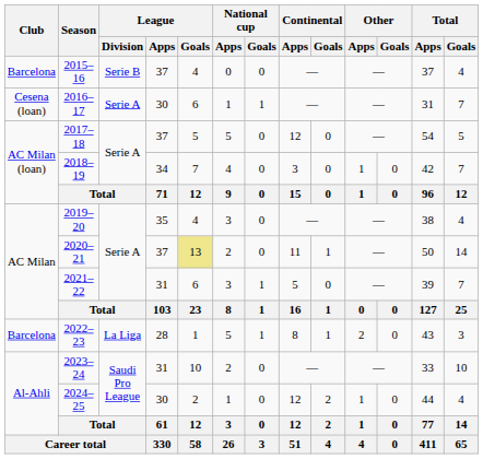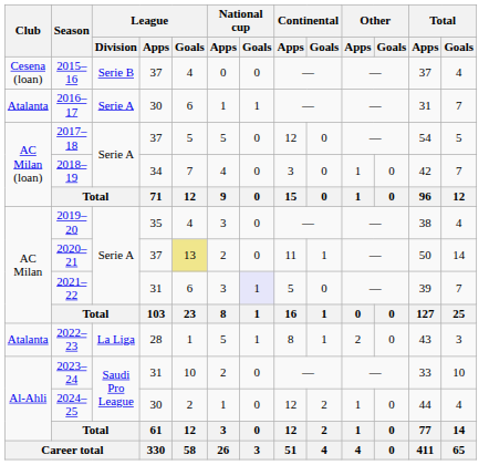2015–16 | Club: Barcelona -> Cesena (loan)
2016–17 | Club: Cesena (loan) -> Atalanta
2021–22 | National cup / Goals: no background -> lavender background
2022–23 | Club: Barcelona -> Atalanta
